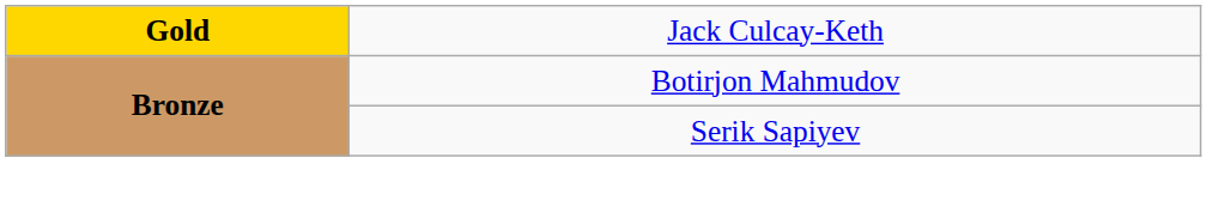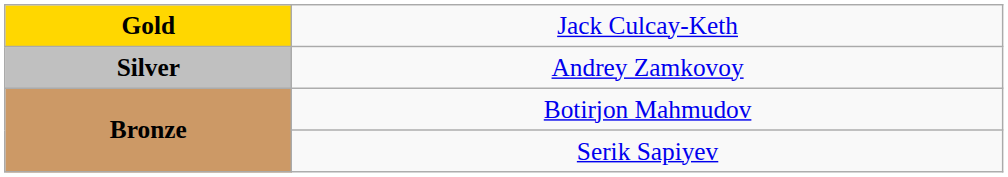+ row: Silver | Andrey Zamkovoy
